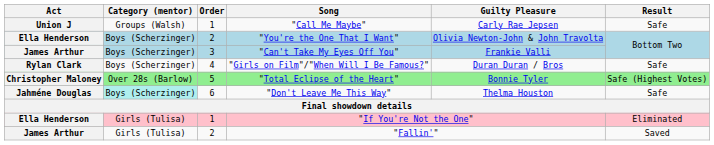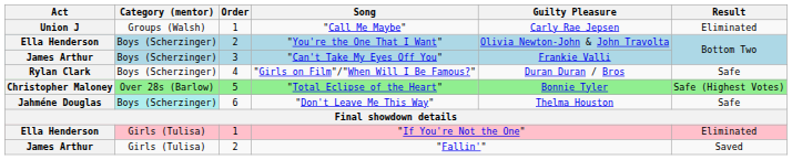"Call Me Maybe" | Result: Safe -> Eliminated
